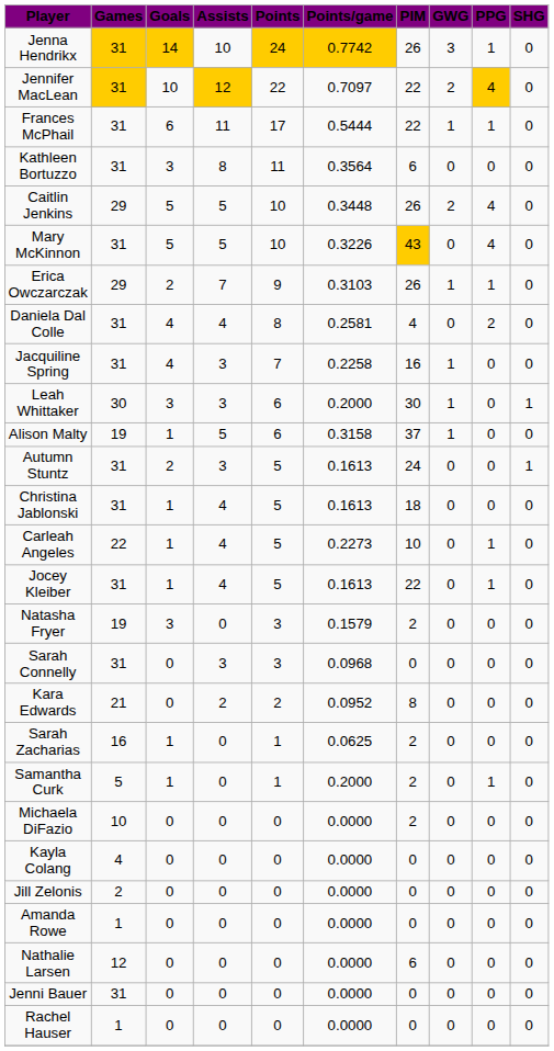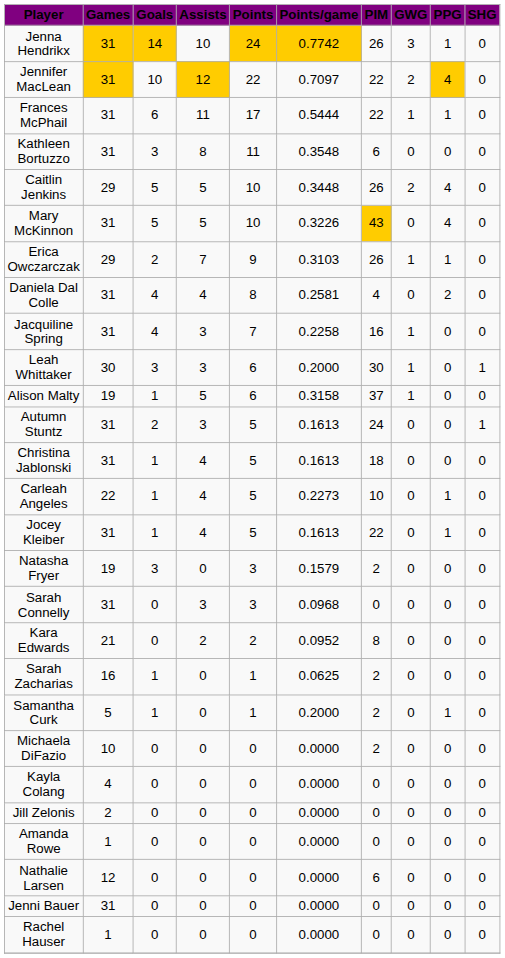Kathleen Bortuzzo | Points/game: 0.3564 -> 0.3548
